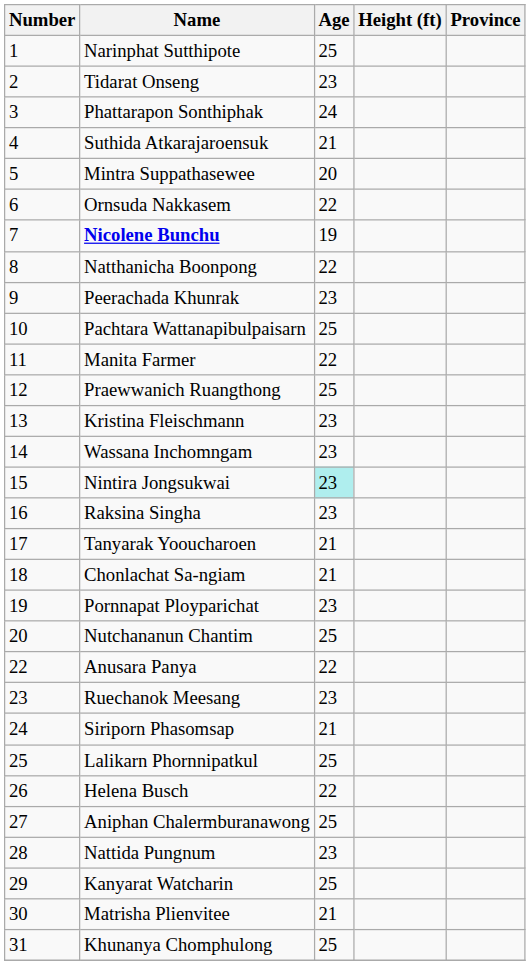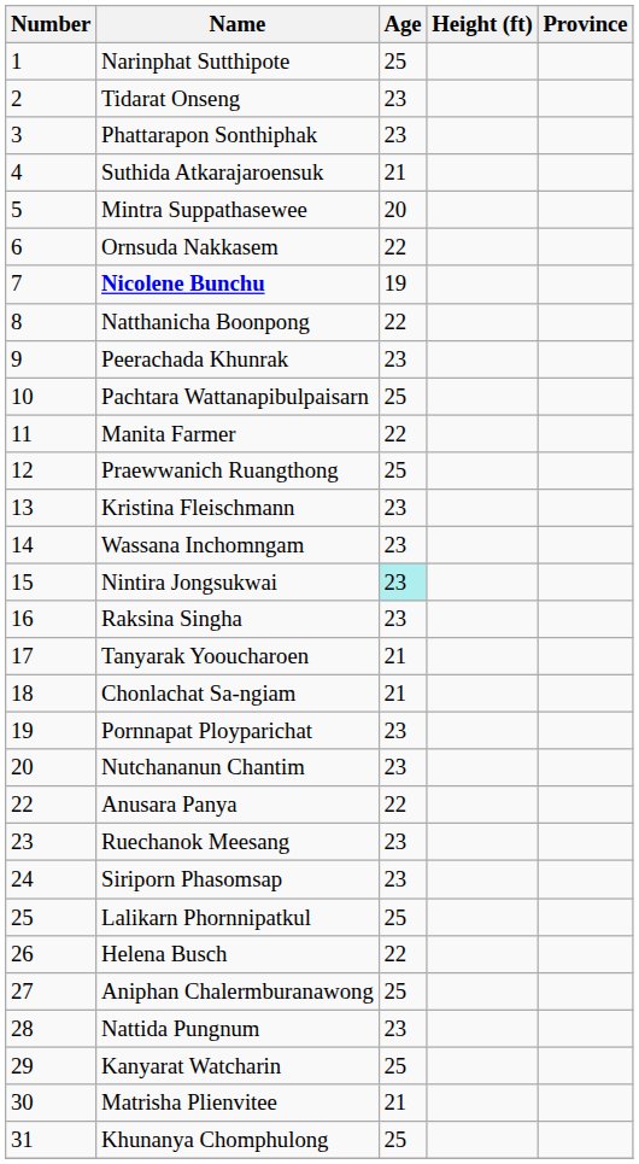Phattarapon Sonthiphak | Age: 24 -> 23
Nutchananun Chantim | Age: 25 -> 23
Siriporn Phasomsap | Age: 21 -> 23
